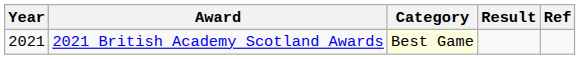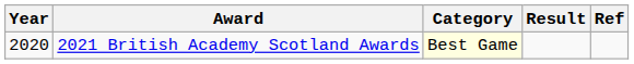2021 British Academy Scotland Awards | Year: 2021 -> 2020
